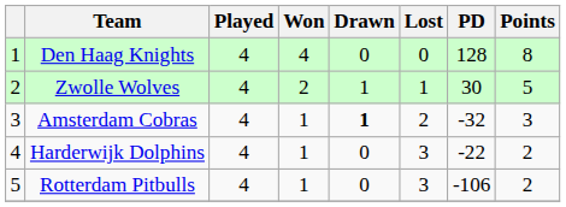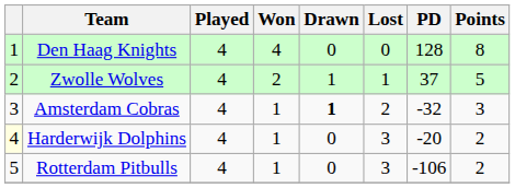Zwolle Wolves | PD: 30 -> 37
Harderwijk Dolphins | column 1: no background -> lightyellow background
Harderwijk Dolphins | PD: -22 -> -20
